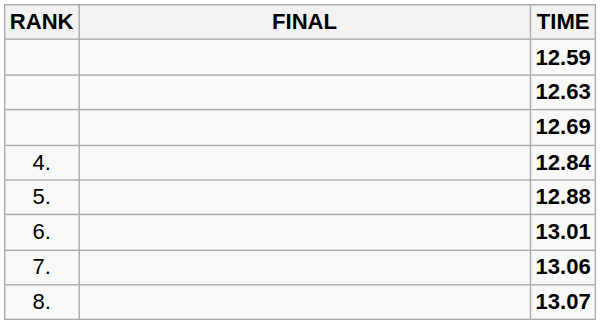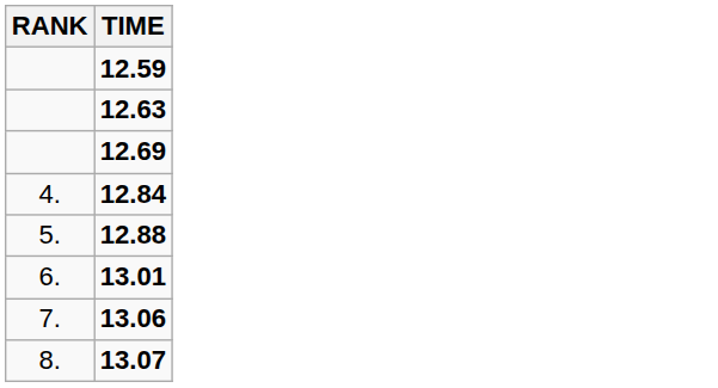- column: FINAL
